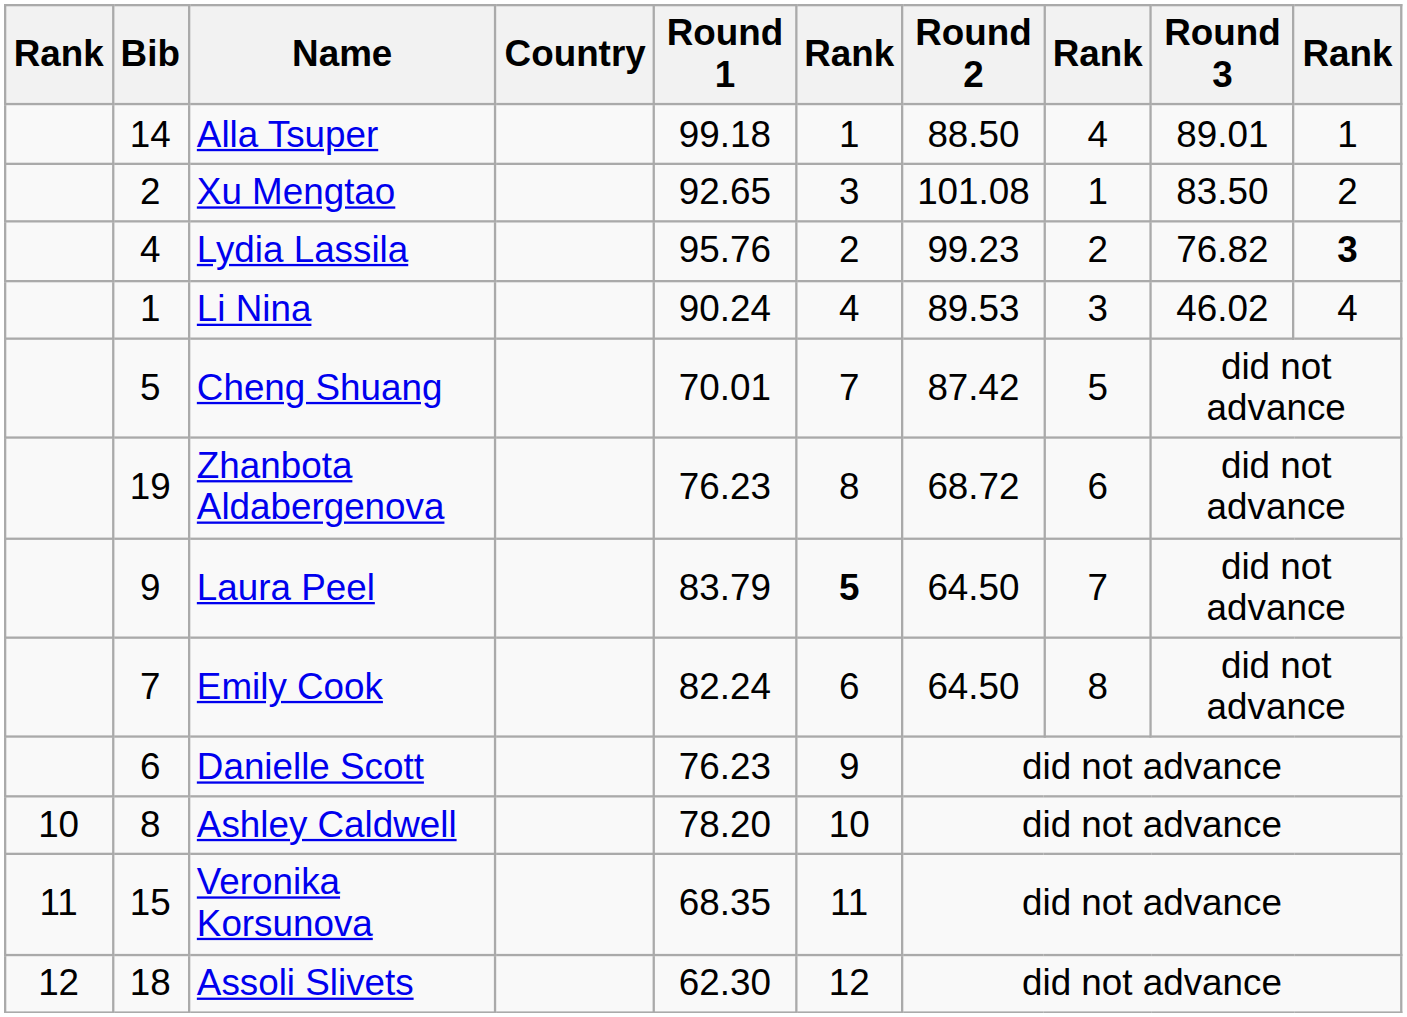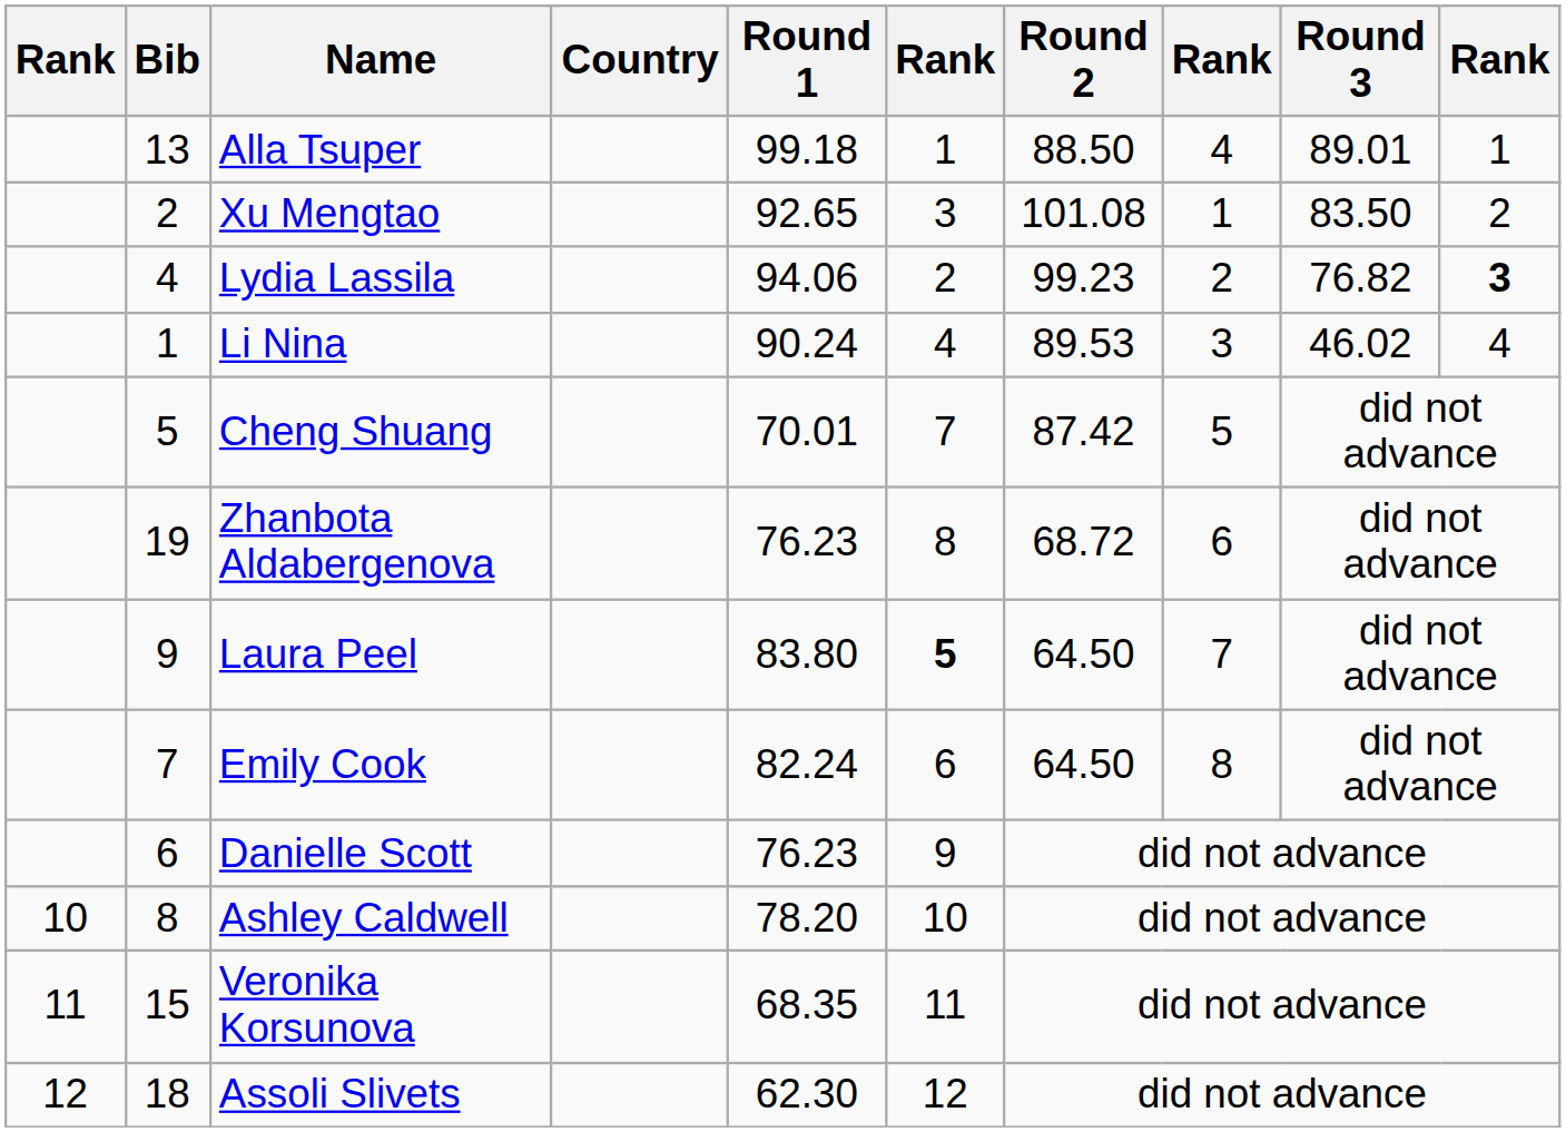Alla Tsuper | Bib: 14 -> 13
Lydia Lassila | Round 1: 95.76 -> 94.06
Laura Peel | Round 1: 83.79 -> 83.80
